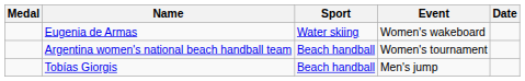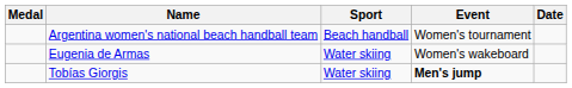rows swapped: Eugenia de Armas <-> Argentina women's national beach handball team
Tobías Giorgis | Sport: Beach handball -> Water skiing
Tobías Giorgis | Event: normal -> bold
